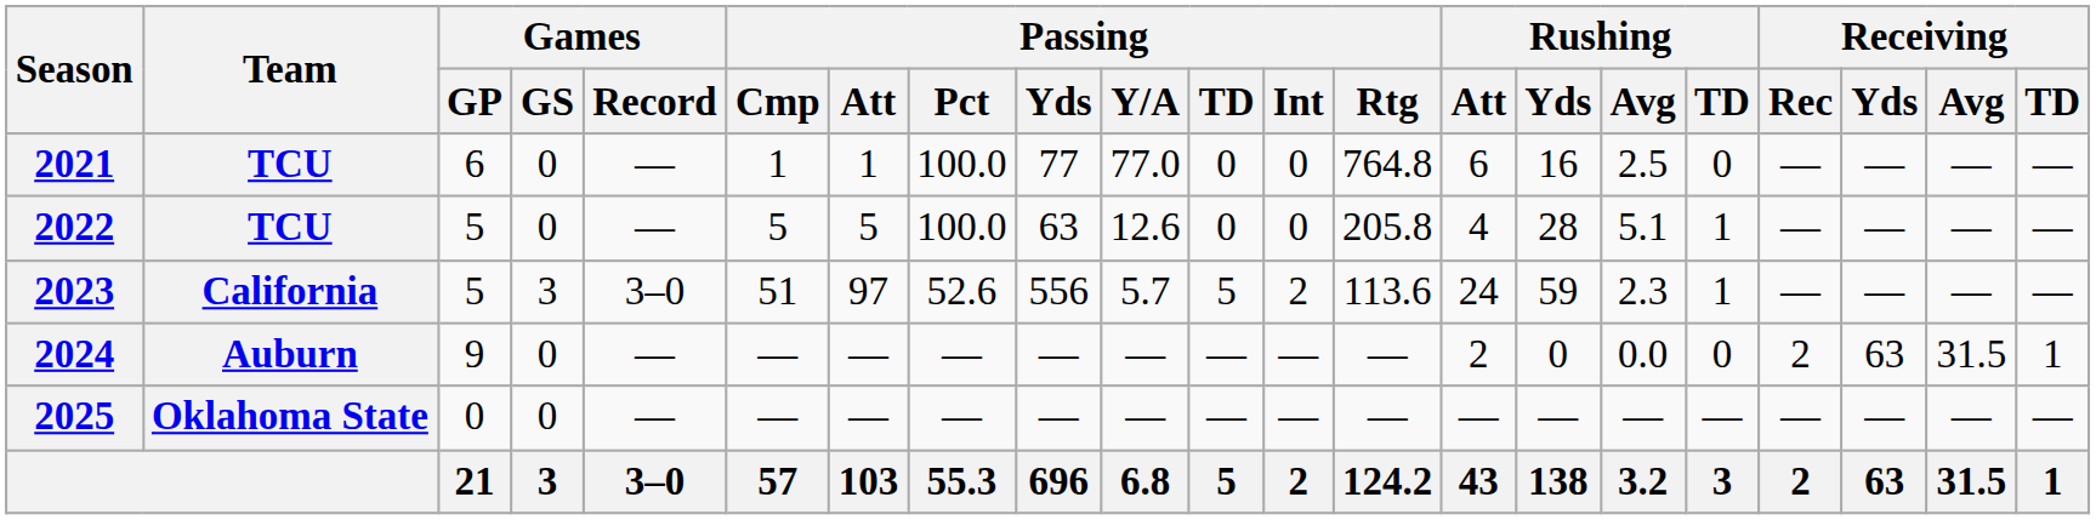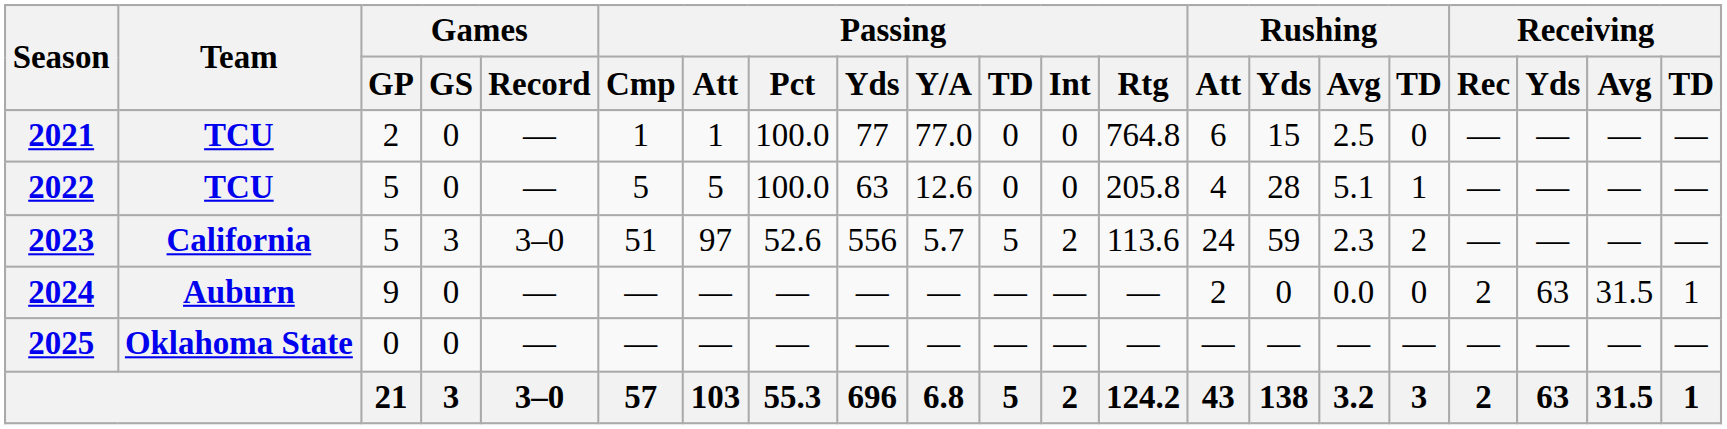2021 | Games / GP: 6 -> 2
2021 | Rushing / Yds: 16 -> 15
2023 | Rushing / TD: 1 -> 2
